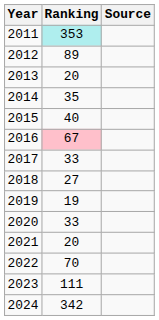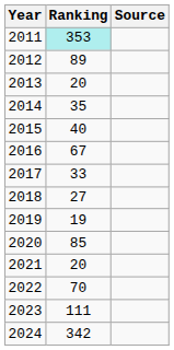2016 | Ranking: pink background -> no background
2020 | Ranking: 33 -> 85
